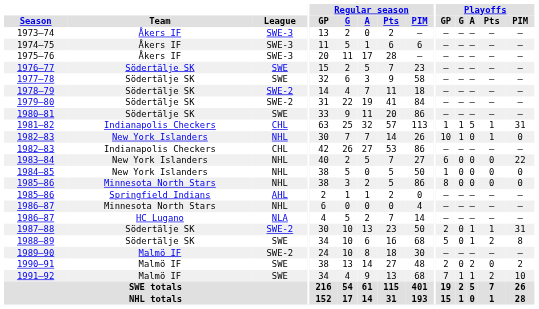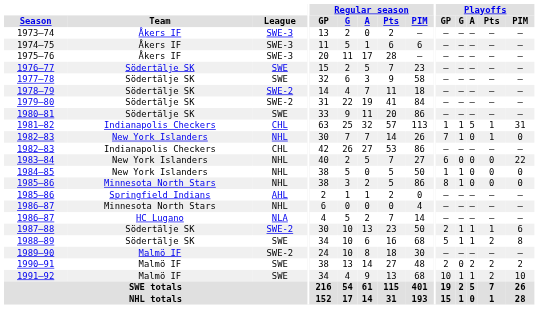1982–83 / New York Islanders | Playoffs / GP: 10 -> 7
1984–85 | Playoffs / G: 0 -> 1
1985–86 / Minnesota North Stars | Playoffs / G: 0 -> 1
1987–88 | Playoffs / G: 0 -> 1
1987–88 | Playoffs / PIM: 31 -> 6
1988–89 | Playoffs / G: 0 -> 1
1990–91 | Playoffs / Pts: 0 -> 2
1991–92 | Playoffs / GP: 7 -> 10
